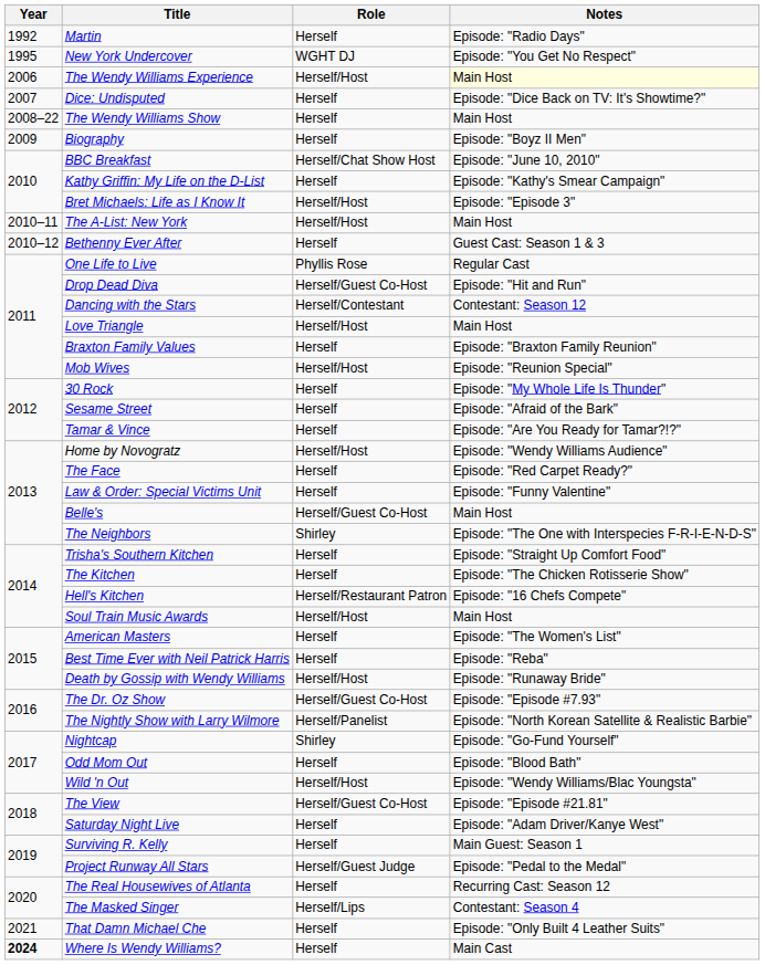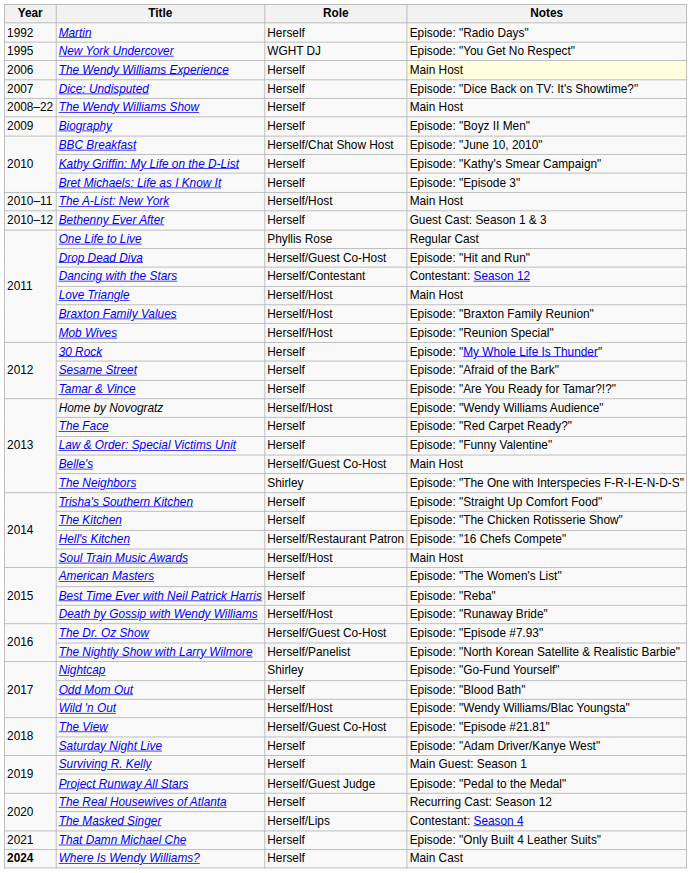The Wendy Williams Experience | Role: Herself/Host -> Herself
Bret Michaels: Life as I Know It | Role: Herself/Host -> Herself
Braxton Family Values | Role: Herself -> Herself/Host
